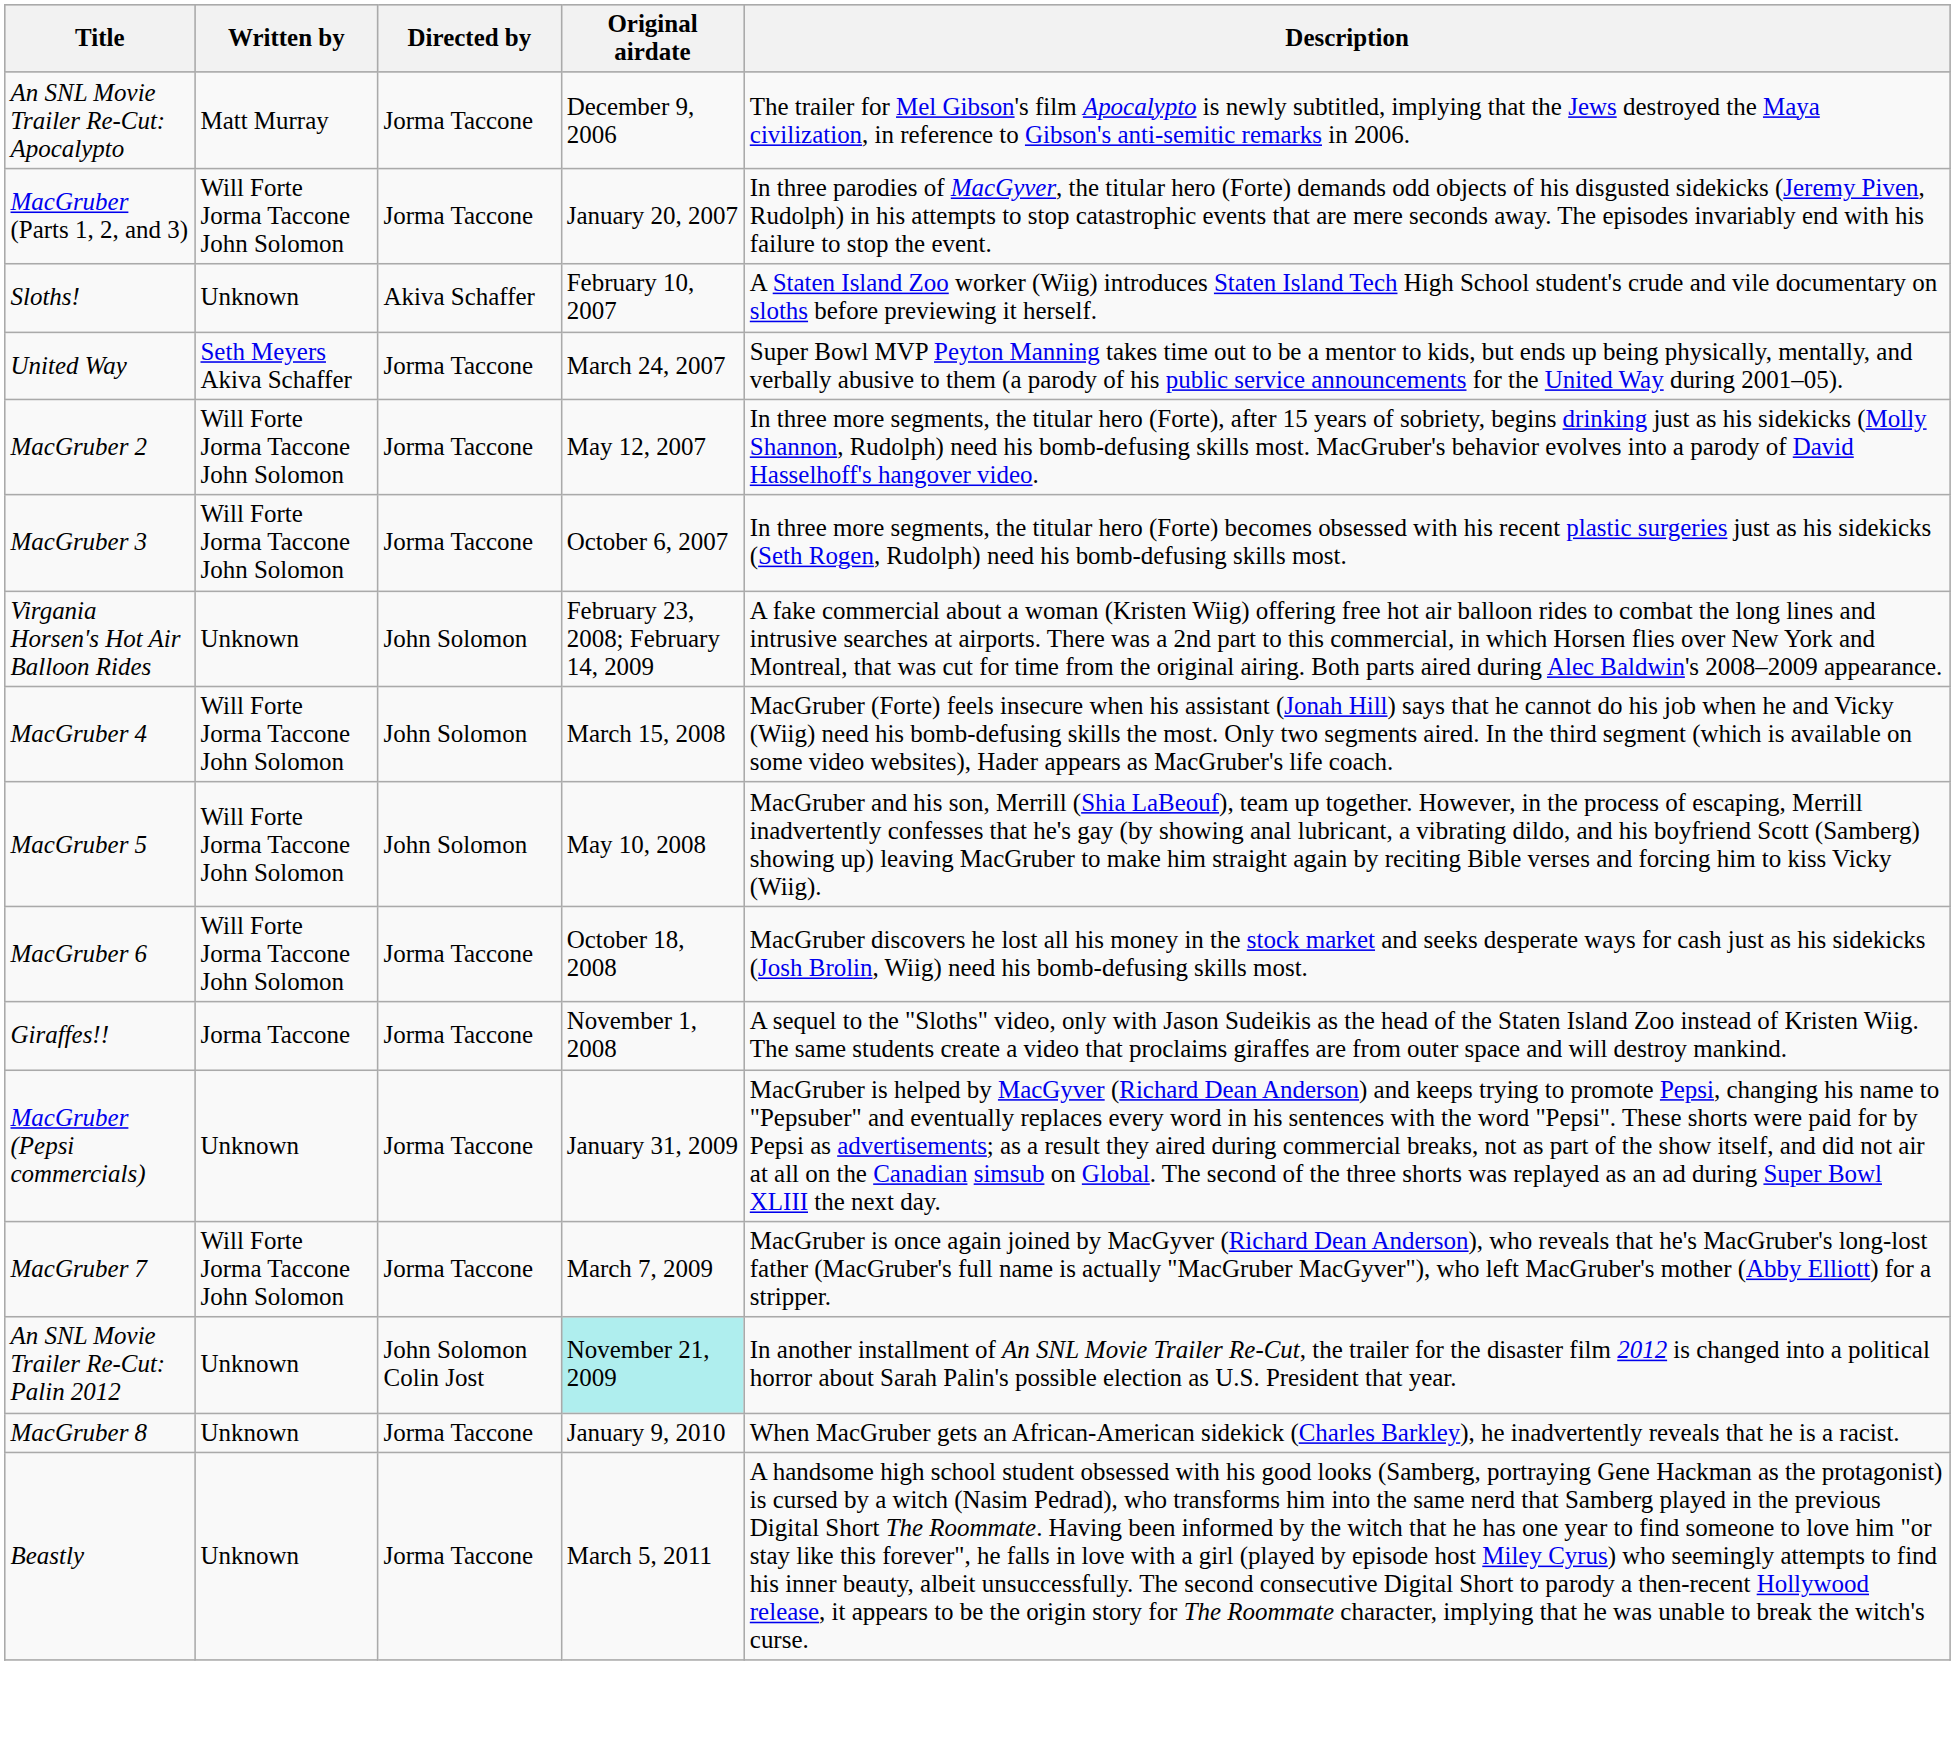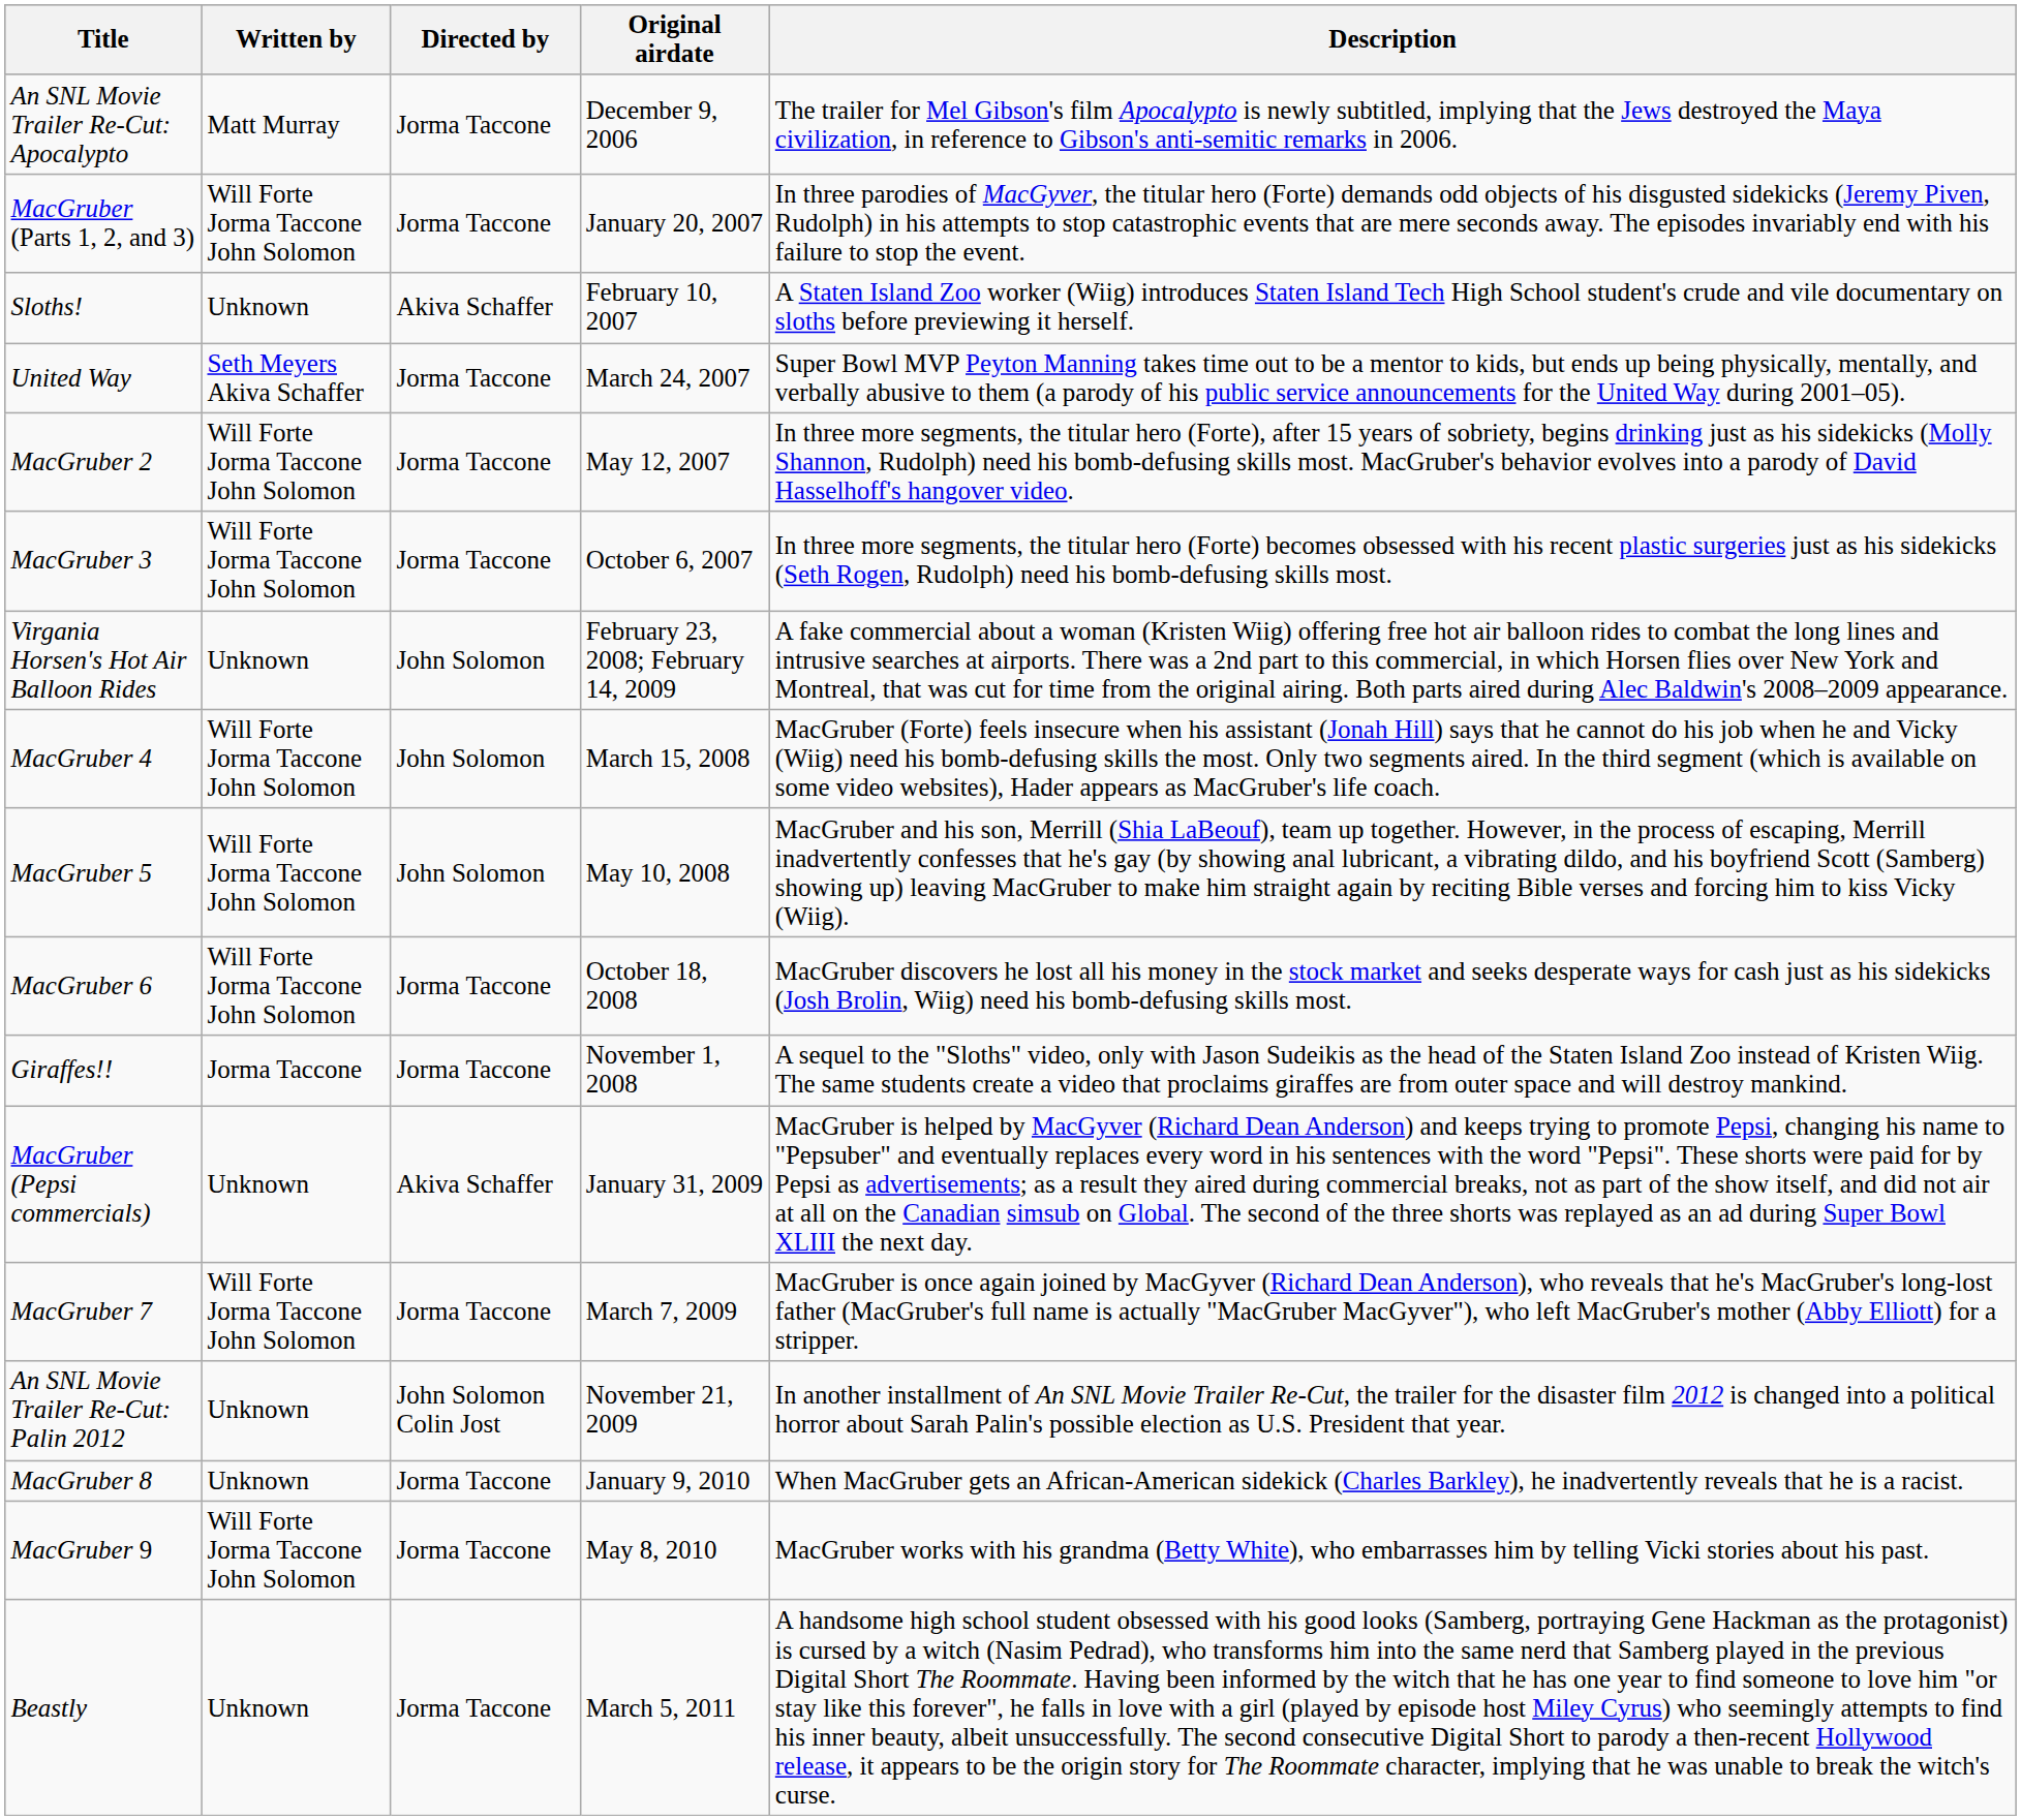MacGruber (Pepsi commercials) | Directed by: Jorma Taccone -> Akiva Schaffer
An SNL Movie Trailer Re-Cut: Palin 2012 | Original airdate: paleturquoise background -> no background
+ row: MacGruber 9 | Will Forte Jorma Taccone John Solomon | Jorma Taccone | May 8, 2010 | MacGruber works with his grandma (Betty White), who embarrasses him by telling Vicki stories about his past.
